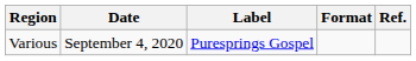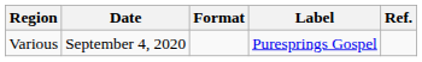columns swapped: Format <-> Label
